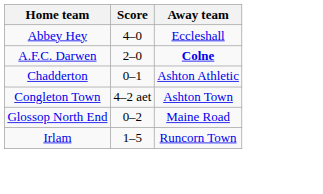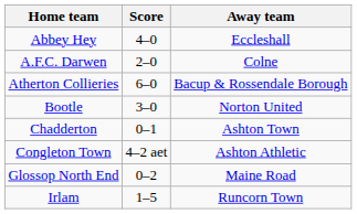A.F.C. Darwen | Away team: bold -> normal
+ row: Atherton Collieries | 6–0 | Bacup & Rossendale Borough
+ row: Bootle | 3–0 | Norton United
Chadderton | Away team: Ashton Athletic -> Ashton Town
Congleton Town | Away team: Ashton Town -> Ashton Athletic
